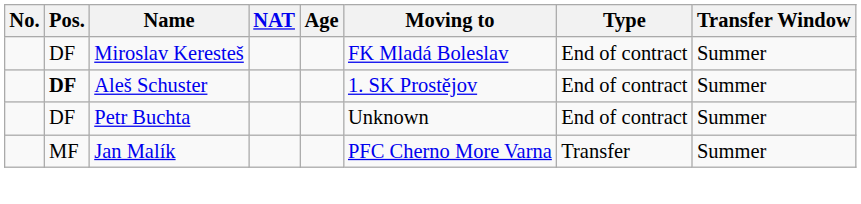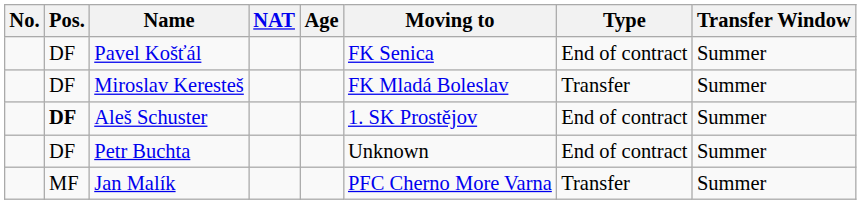+ row: DF | Pavel Košťál | FK Senica | End of contract | Summer
Miroslav Keresteš | Type: End of contract -> Transfer
